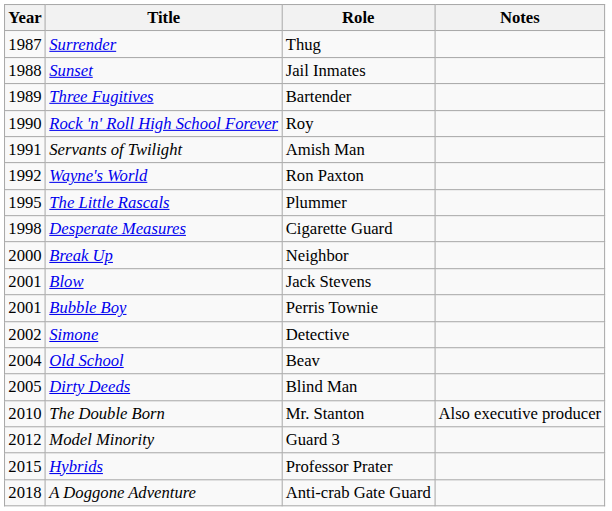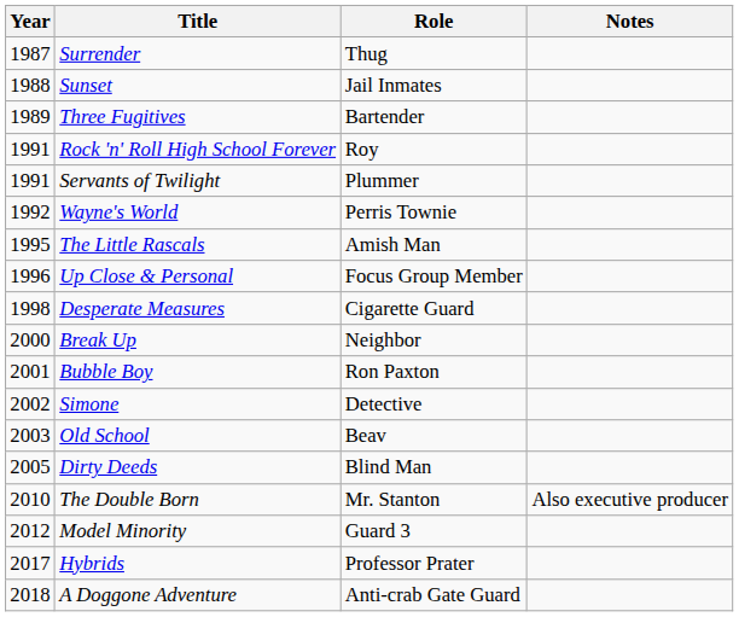Rock 'n' Roll High School Forever | Year: 1990 -> 1991
Servants of Twilight | Role: Amish Man -> Plummer
Wayne's World | Role: Ron Paxton -> Perris Townie
The Little Rascals | Role: Plummer -> Amish Man
+ row: 1996 | Up Close & Personal | Focus Group Member
- row: 2001 | Blow | Jack Stevens
Bubble Boy | Role: Perris Townie -> Ron Paxton
Old School | Year: 2004 -> 2003
Hybrids | Year: 2015 -> 2017
